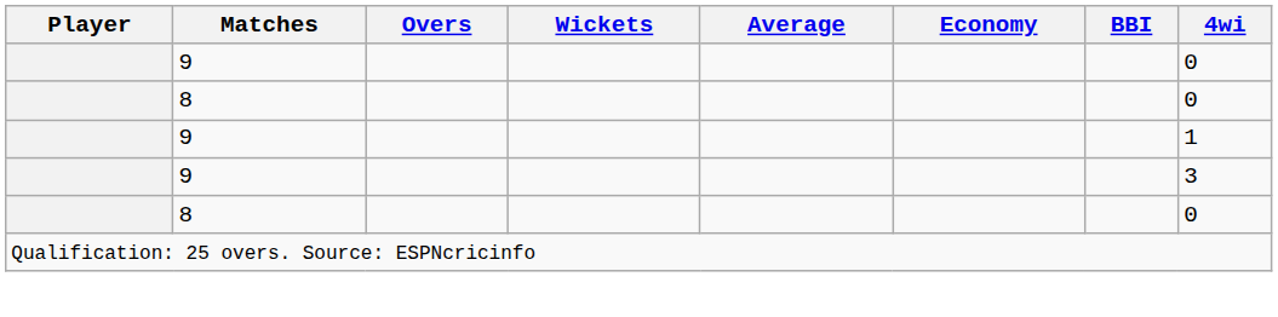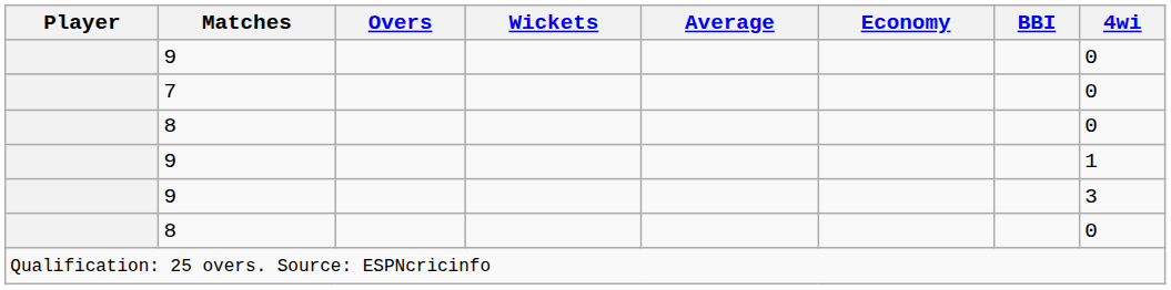+ row: 7 | 0
